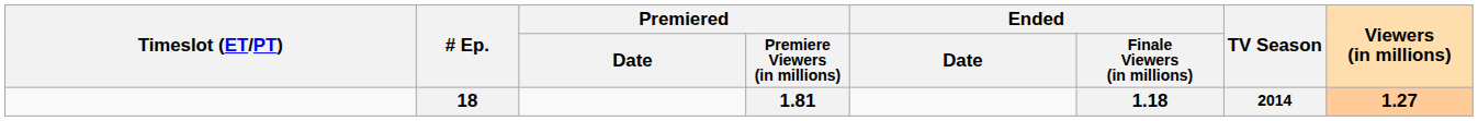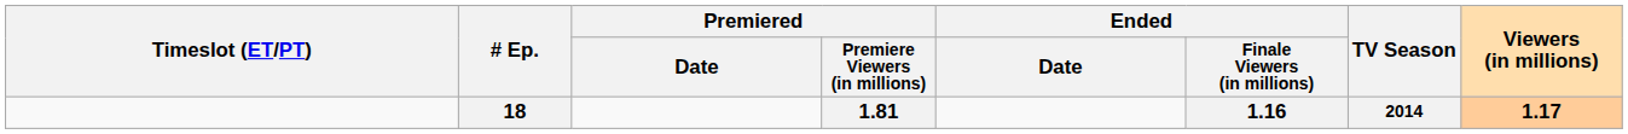18 | Ended / Finale Viewers (in millions): 1.18 -> 1.16
18 | Viewers (in millions): 1.27 -> 1.17
